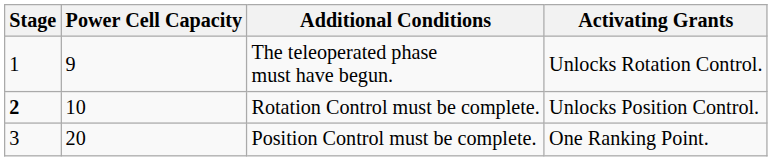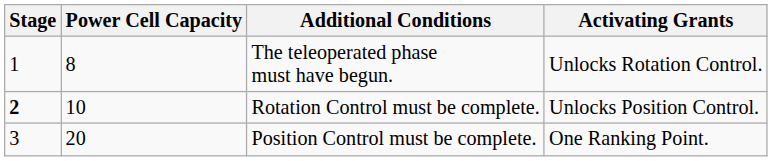The teleoperated phase must have begun. | Power Cell Capacity: 9 -> 8
